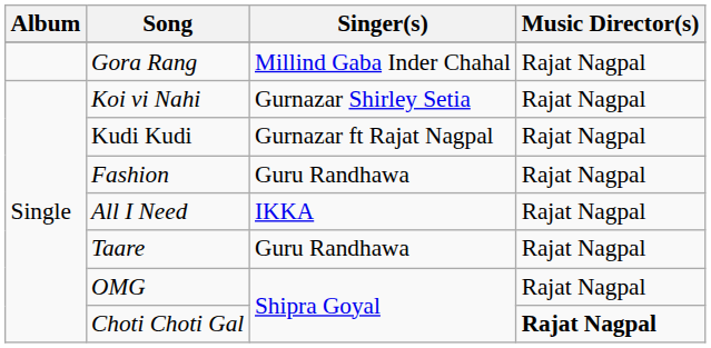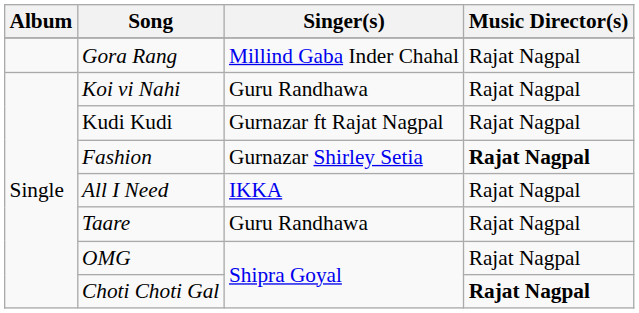Koi vi Nahi | Singer(s): Gurnazar Shirley Setia -> Guru Randhawa
Fashion | Singer(s): Guru Randhawa -> Gurnazar Shirley Setia
Fashion | Music Director(s): normal -> bold
